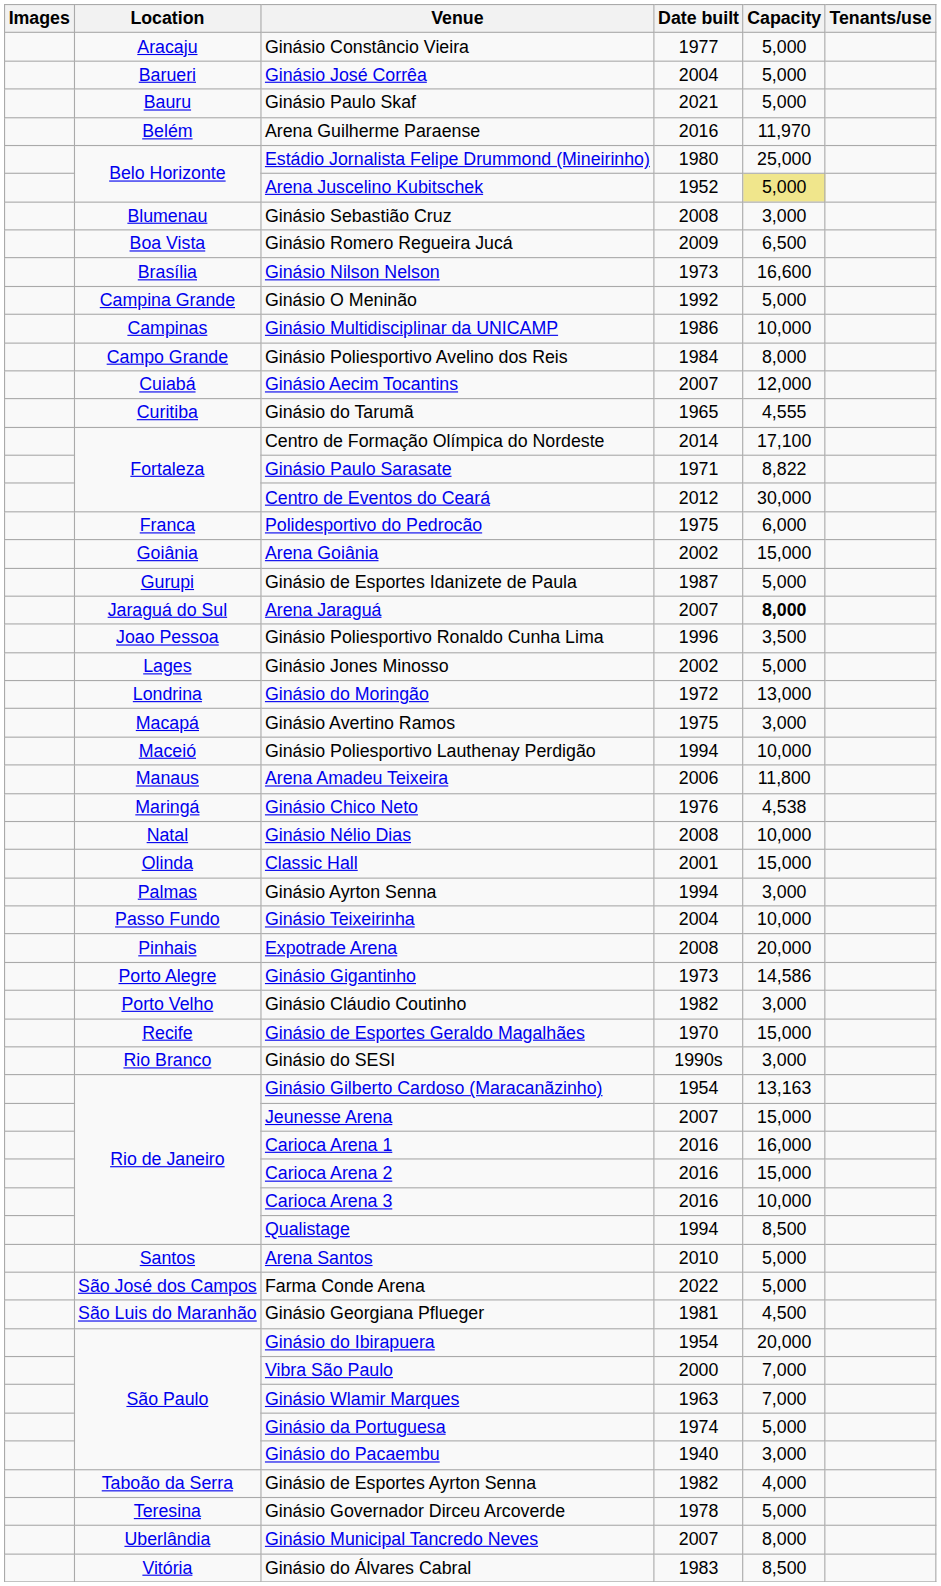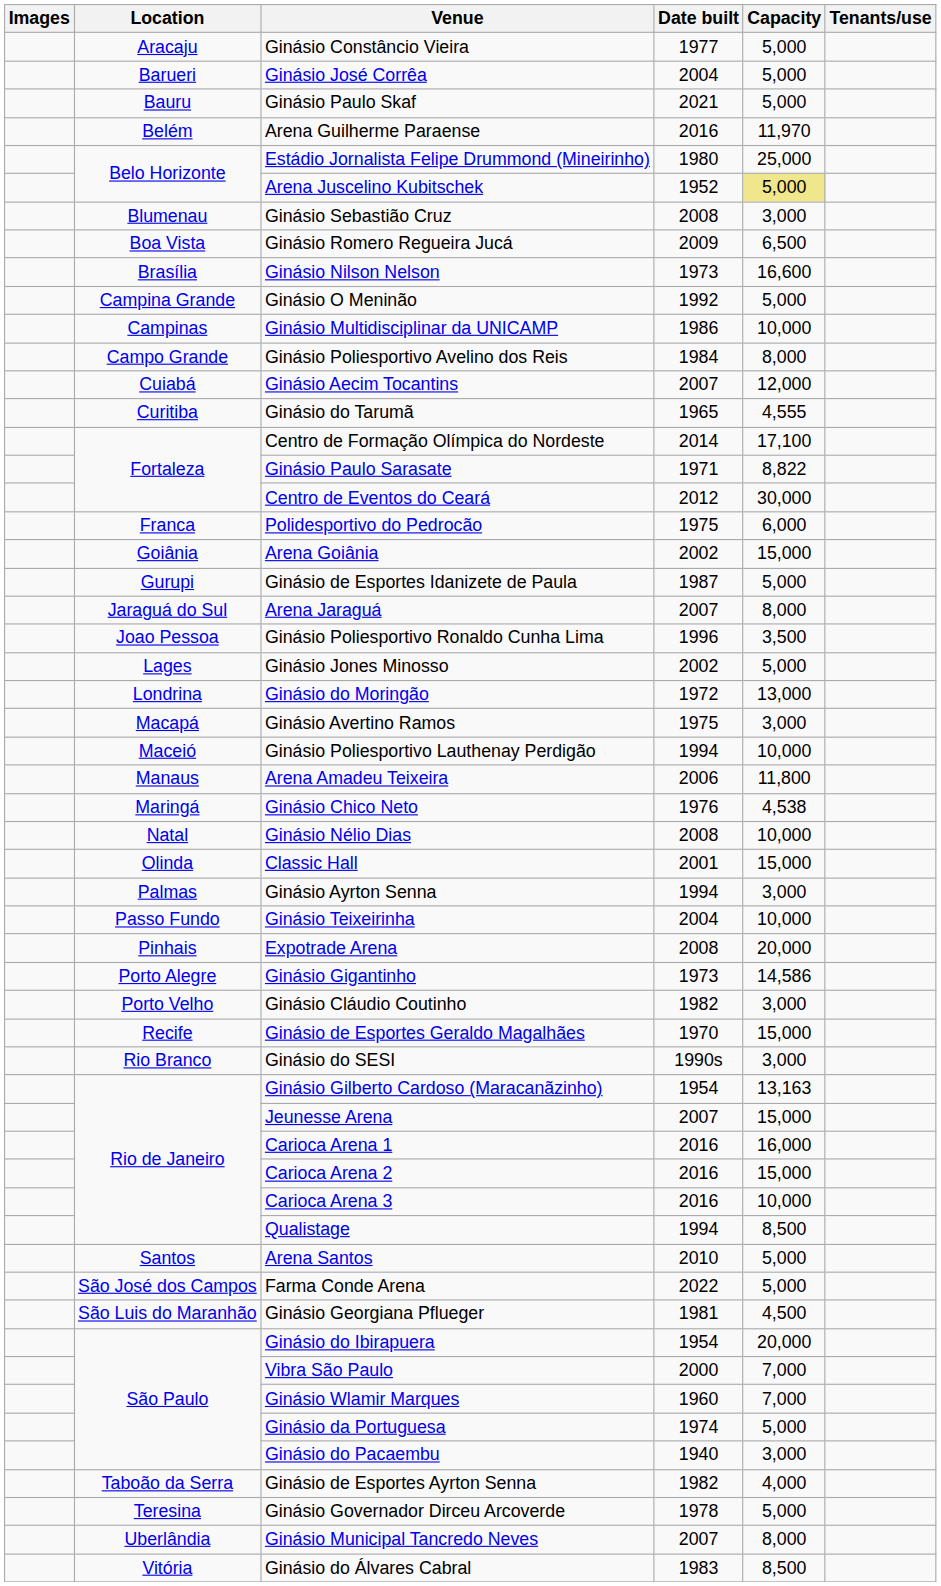Arena Jaraguá | Capacity: bold -> normal
Ginásio Wlamir Marques | Date built: 1963 -> 1960
